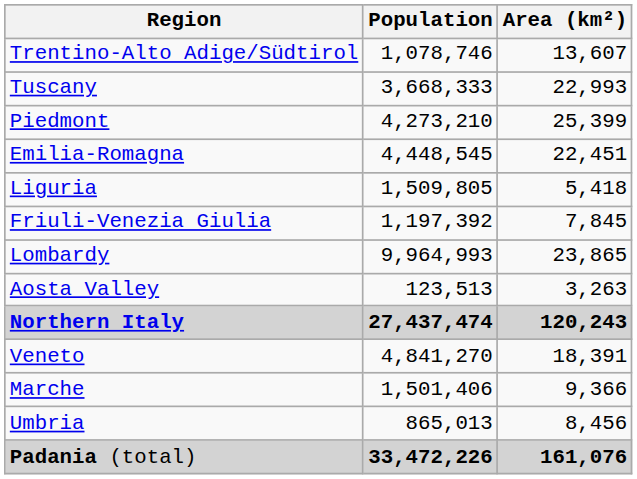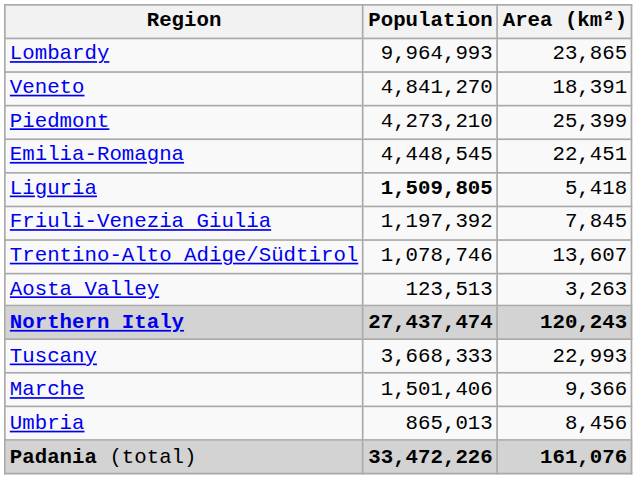rows swapped: Lombardy <-> Trentino-Alto Adige/Südtirol
rows swapped: Veneto <-> Tuscany
Liguria | Population: normal -> bold
